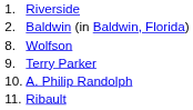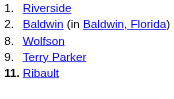- row: 10. | A. Philip Randolph
Ribault | column 1: normal -> bold
